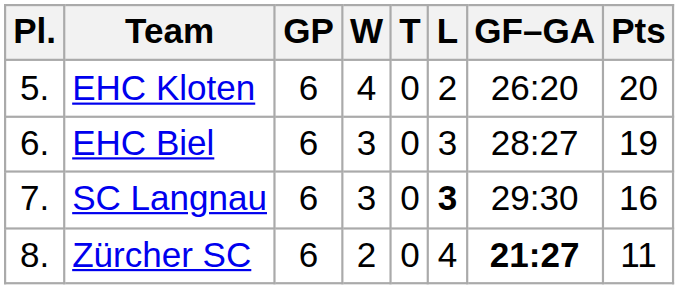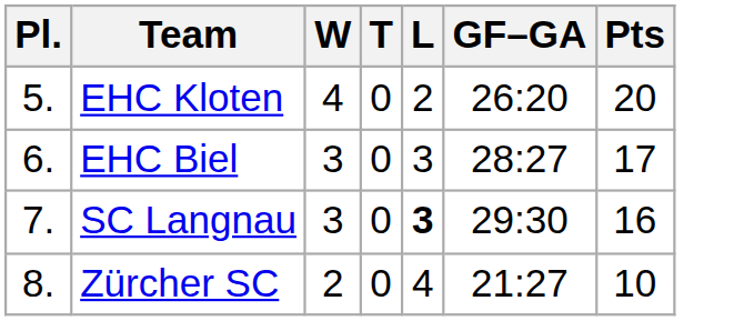- column: GP | 6 | 6 | 6 | 6
EHC Biel | Pts: 19 -> 17
Zürcher SC | GF–GA: bold -> normal
Zürcher SC | Pts: 11 -> 10
